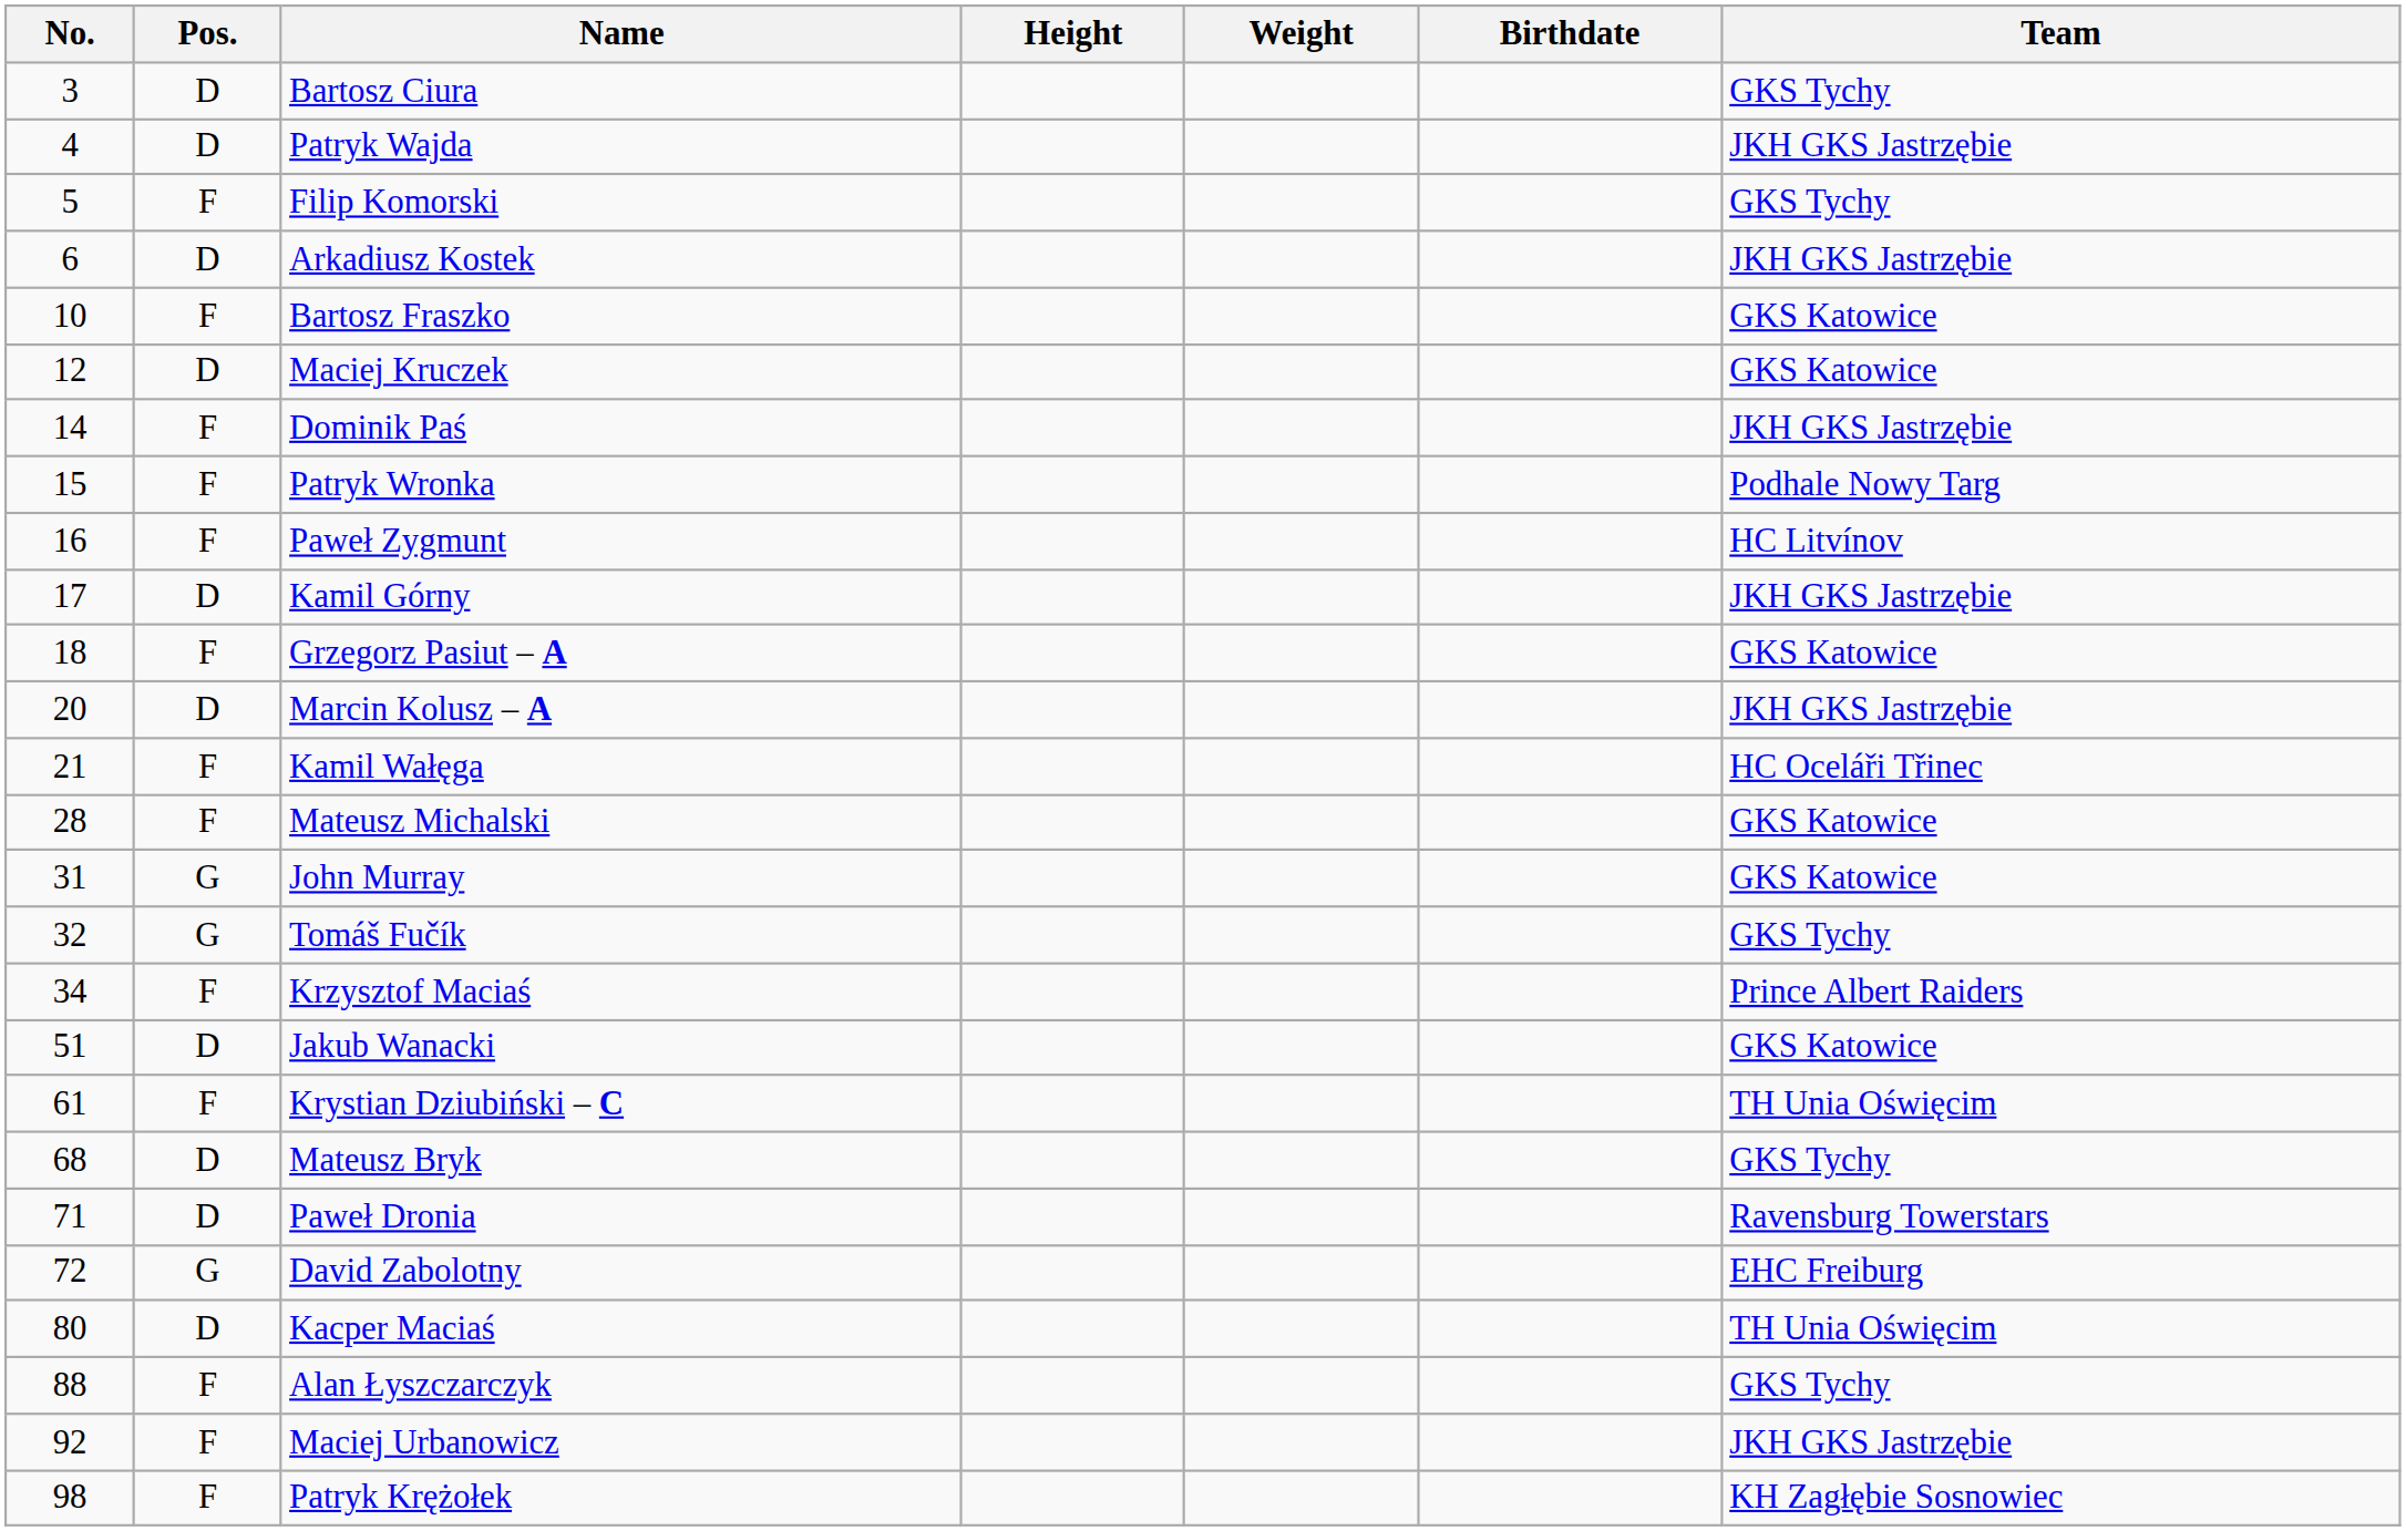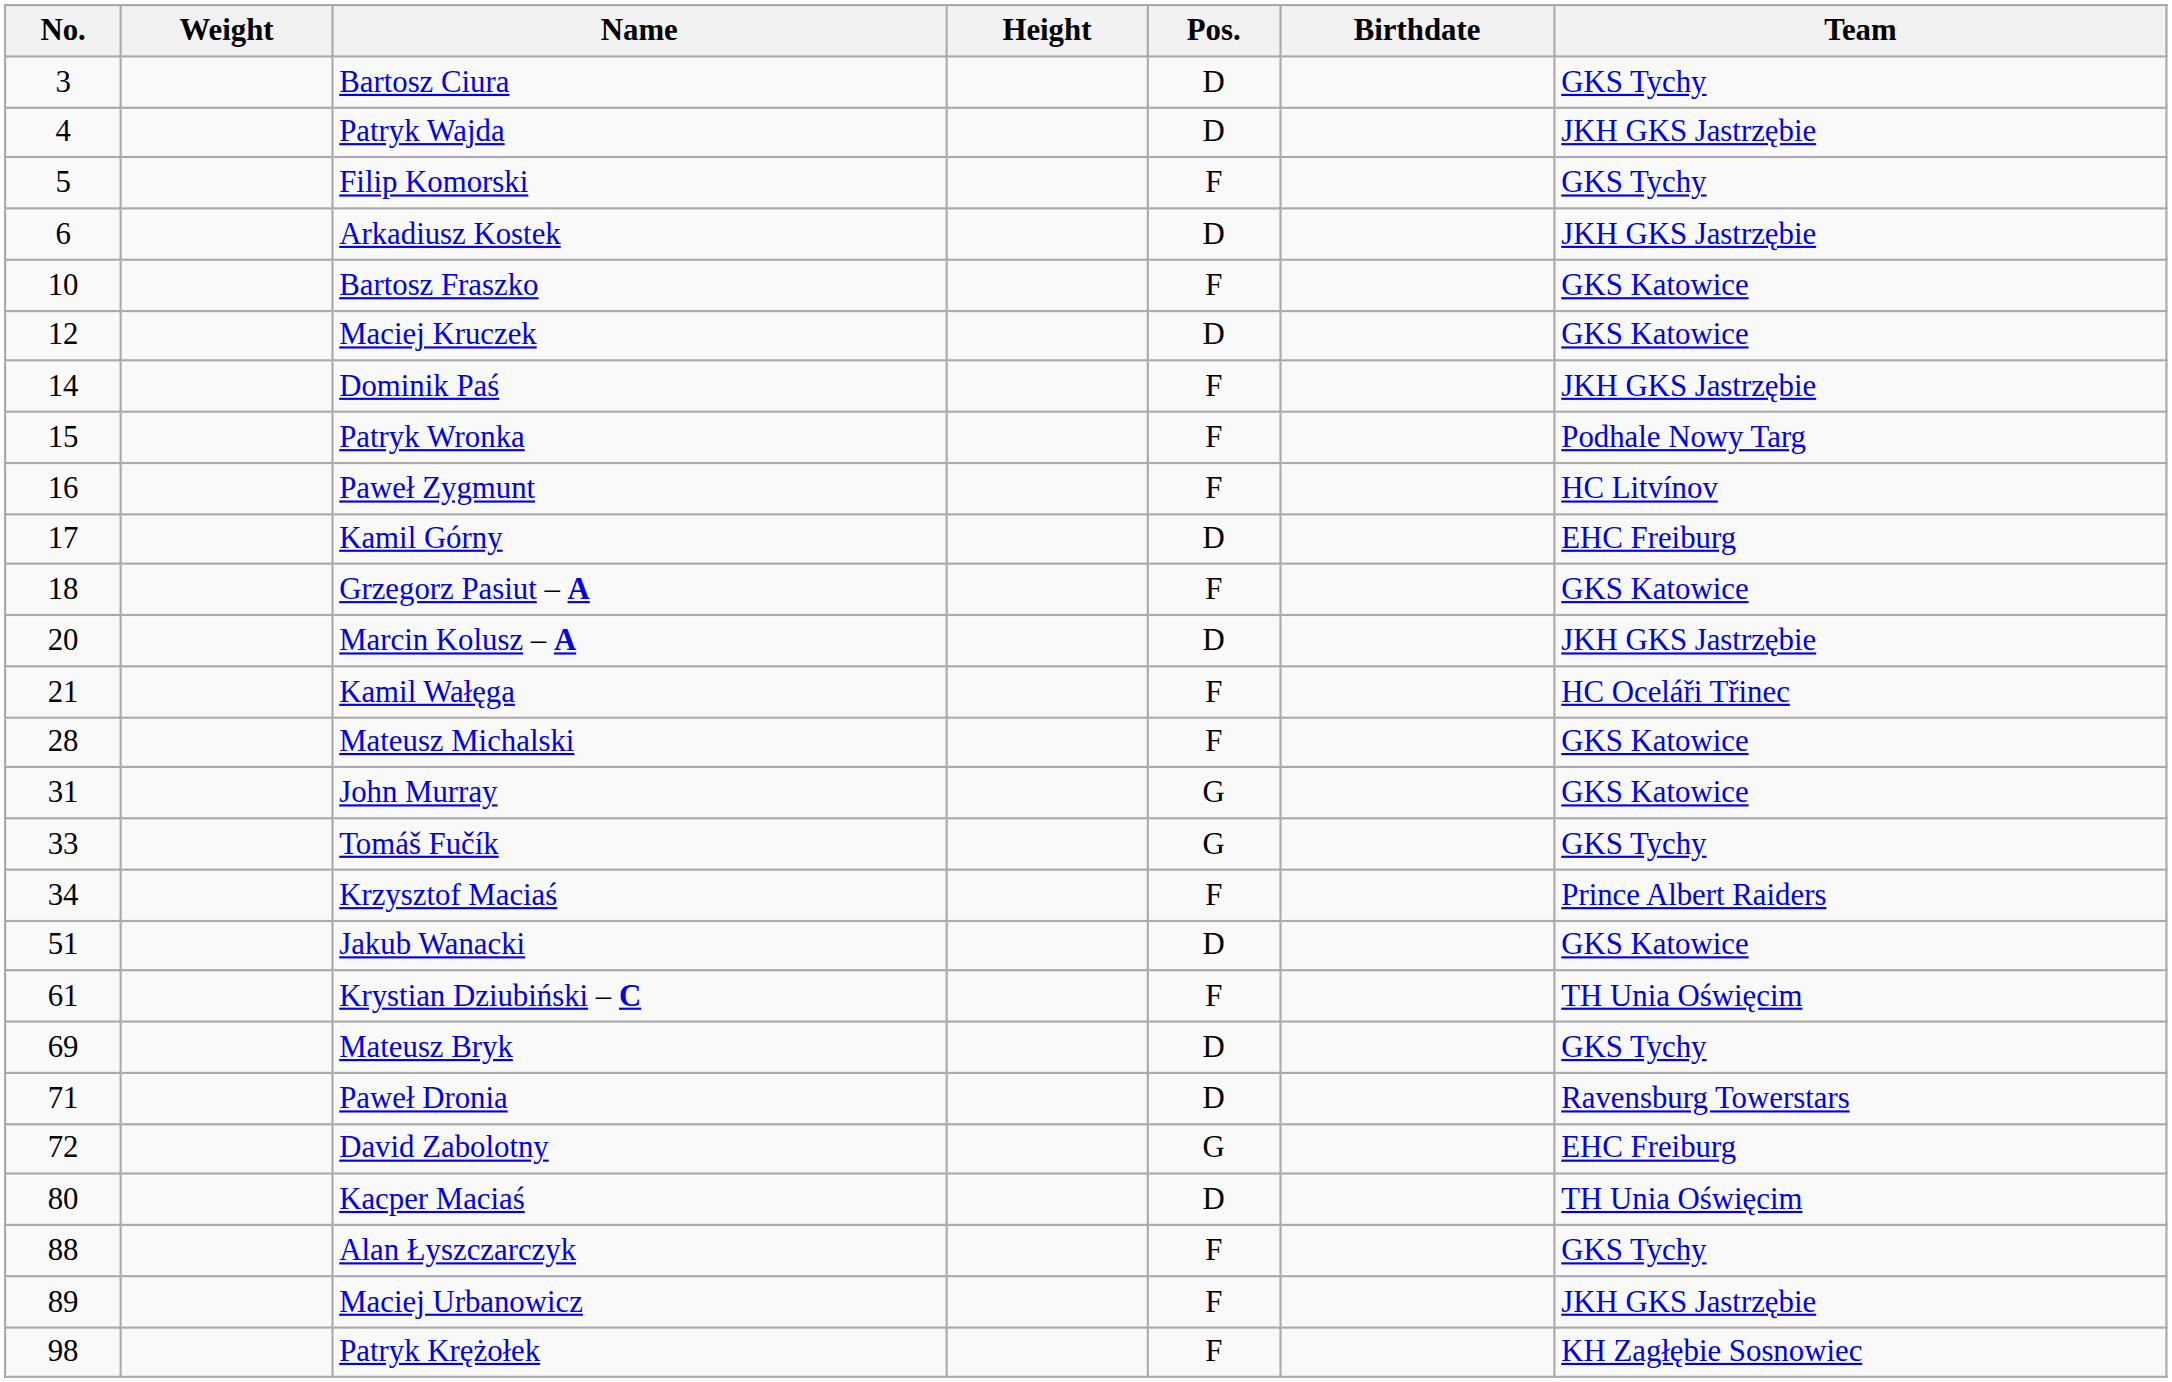columns swapped: Pos. <-> Weight
Kamil Górny | Team: JKH GKS Jastrzębie -> EHC Freiburg
Tomáš Fučík | No.: 32 -> 33
Mateusz Bryk | No.: 68 -> 69
Maciej Urbanowicz | No.: 92 -> 89
